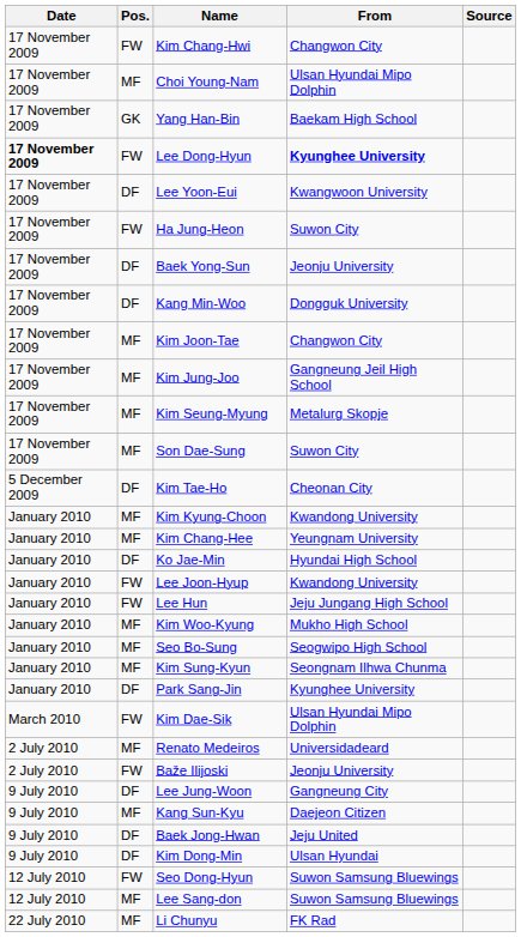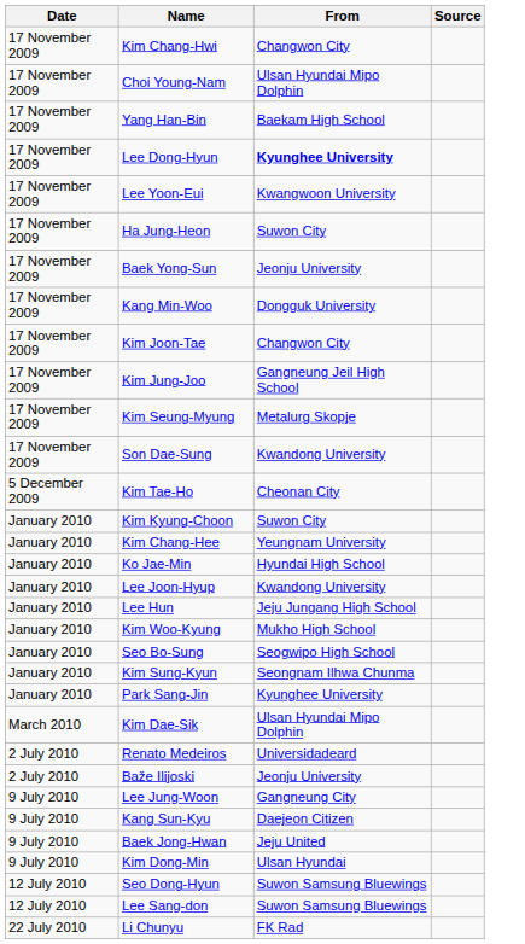- column: Pos. | FW | MF | GK | FW | DF | FW | DF | DF | MF | MF | MF | MF | DF | MF | MF | DF | FW | FW | MF | MF | MF | DF | FW | MF | FW | DF | MF | DF | DF | FW | MF | MF
Lee Dong-Hyun | Date: bold -> normal
Son Dae-Sung | From: Suwon City -> Kwandong University
Kim Kyung-Choon | From: Kwandong University -> Suwon City
